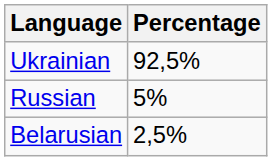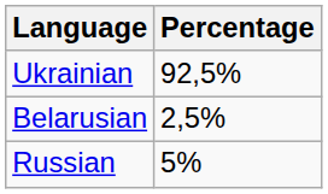rows swapped: Russian <-> Belarusian
